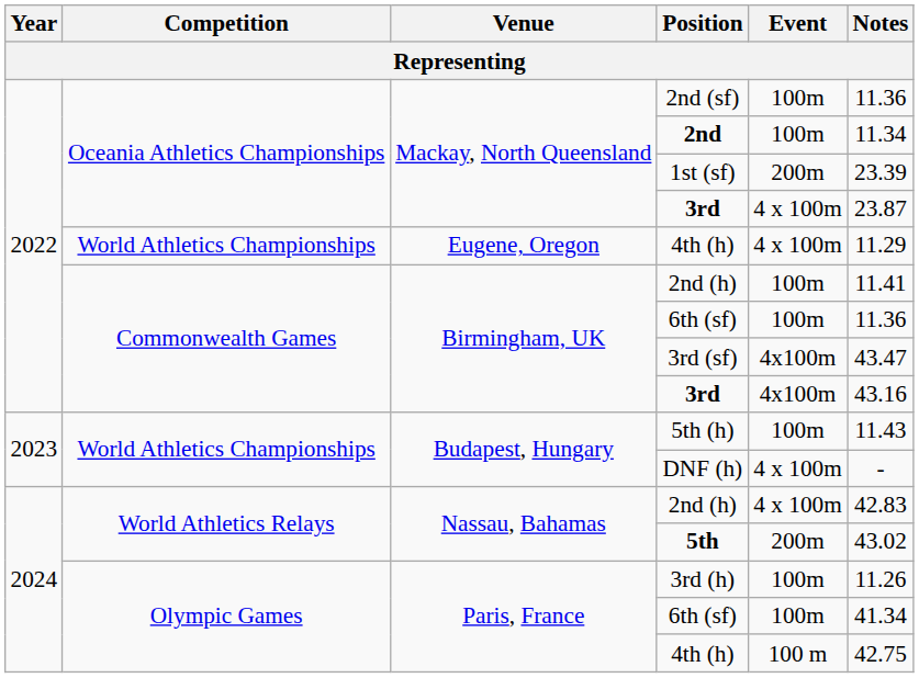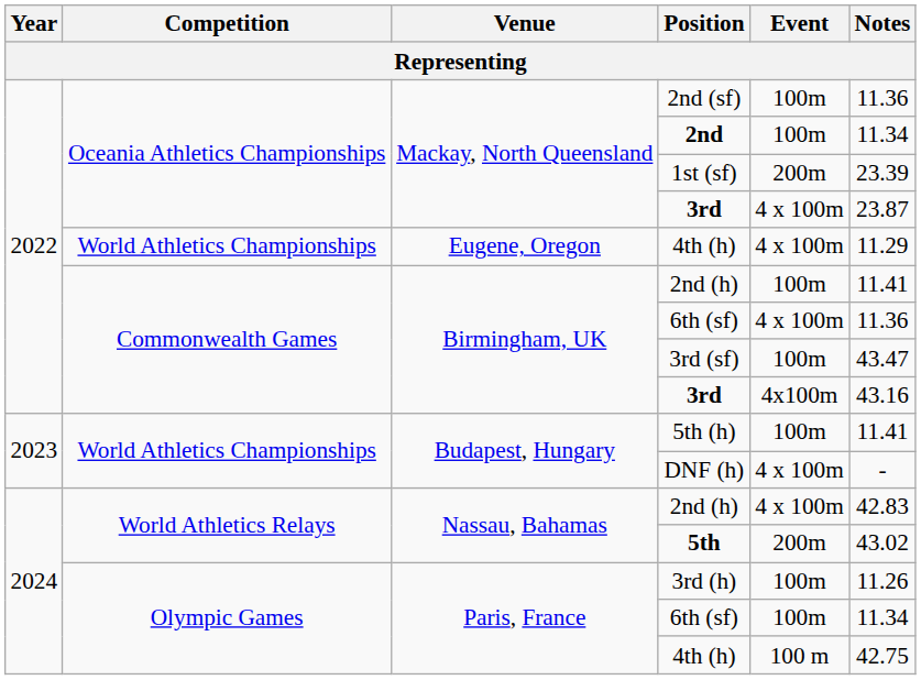Birmingham, UK / 6th (sf) | Event: 100m -> 4 x 100m
3rd (sf) | Event: 4x100m -> 100m
5th (h) | Notes: 11.43 -> 11.41
Paris, France / 6th (sf) | Notes: 41.34 -> 11.34
